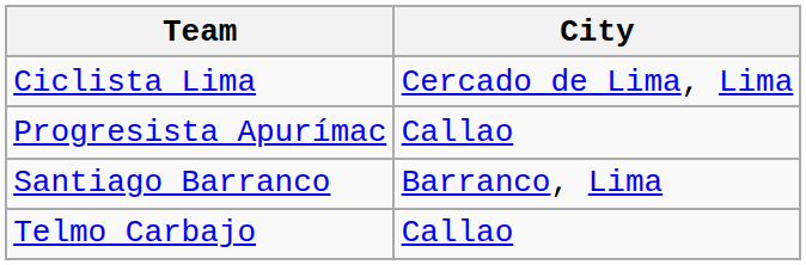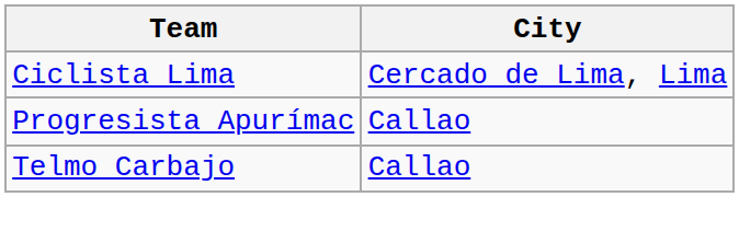- row: Santiago Barranco | Barranco, Lima
